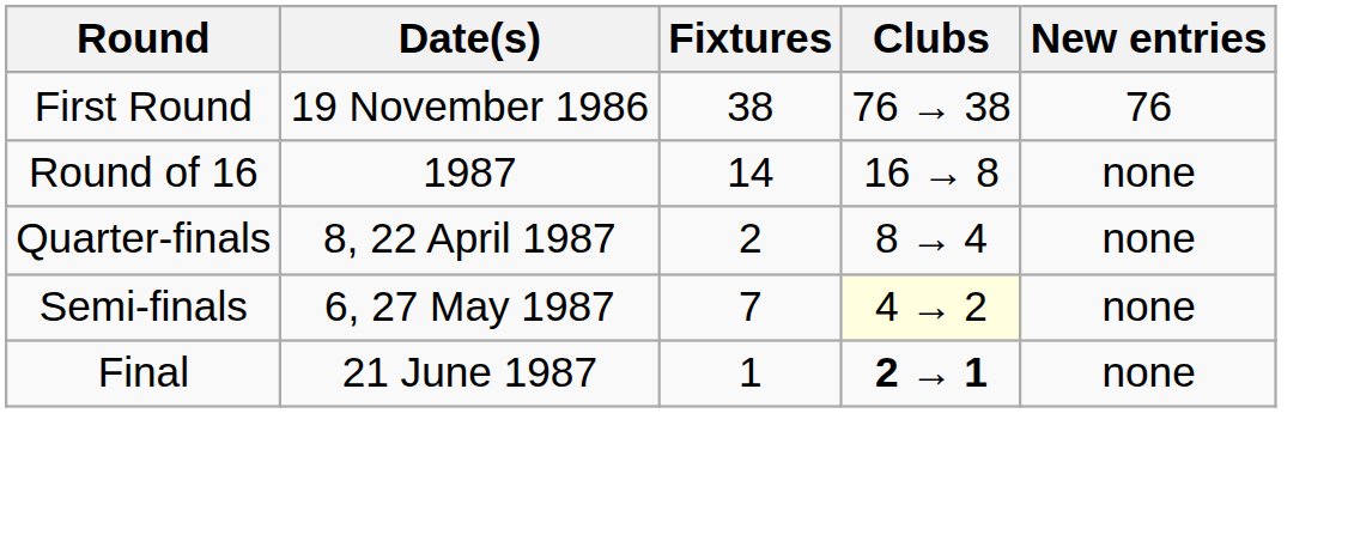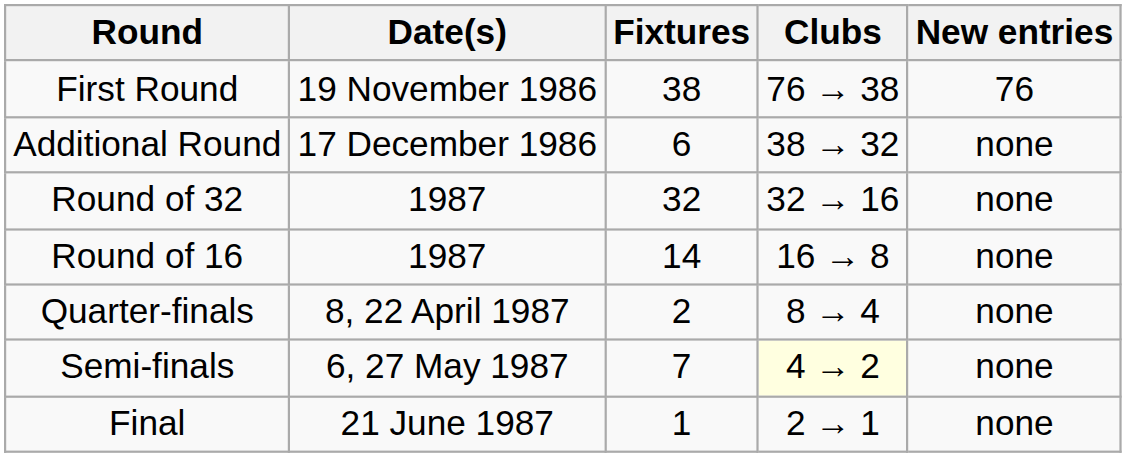+ row: Additional Round | 17 December 1986 | 6 | 38 → 32 | none
+ row: Round of 32 | 1987 | 32 | 32 → 16 | none
Final | Clubs: bold -> normal
